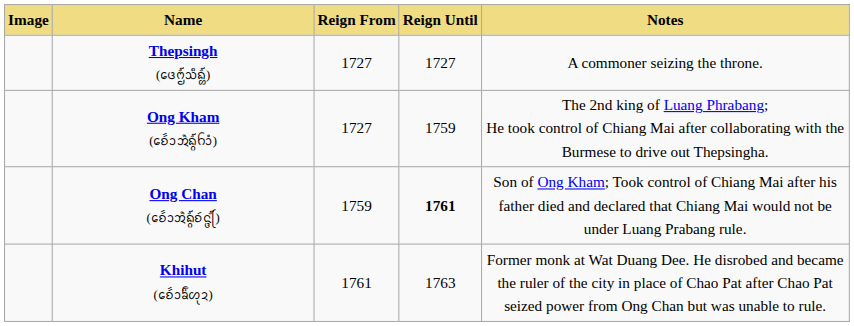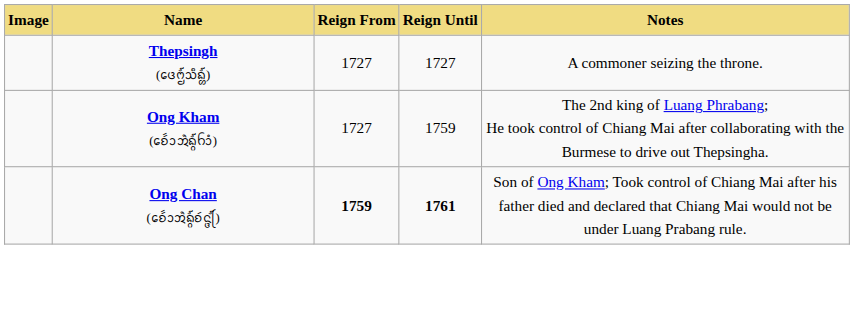Ong Chan (ᨧᩮᩢ᩶ᩣᩋᩫᨦ᩠ᨣ᩼ᨧᩢᨶ᩠ᨴᩕ᩼) | column 3: normal -> bold
- row: Khihut (ᨧᩮᩢ᩶ᩣᨢᩦ᩶ᩉᩩᨯ) | 1761 | 1763 | Former monk at Wat Duang Dee. He disrobed and became the ruler of the city in place of Chao Pat after Chao Pat seized power from Ong Chan but was unable to rule.
